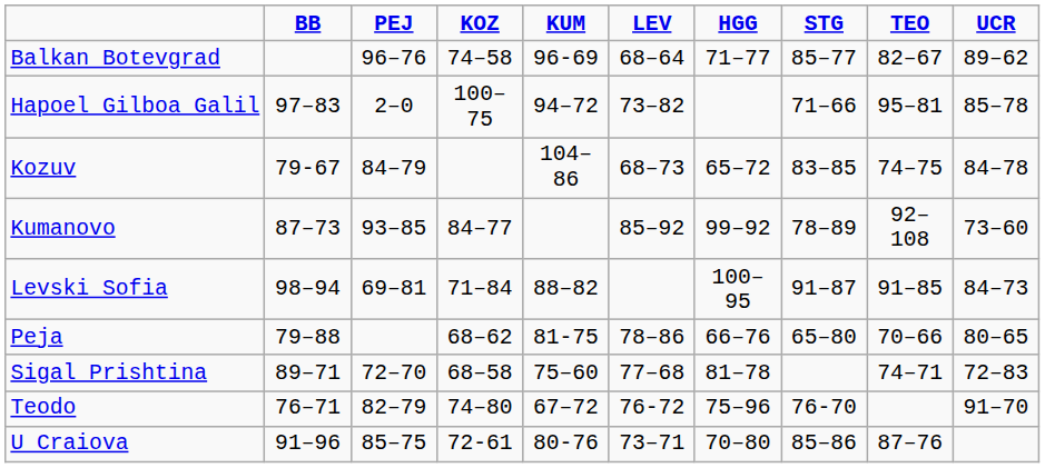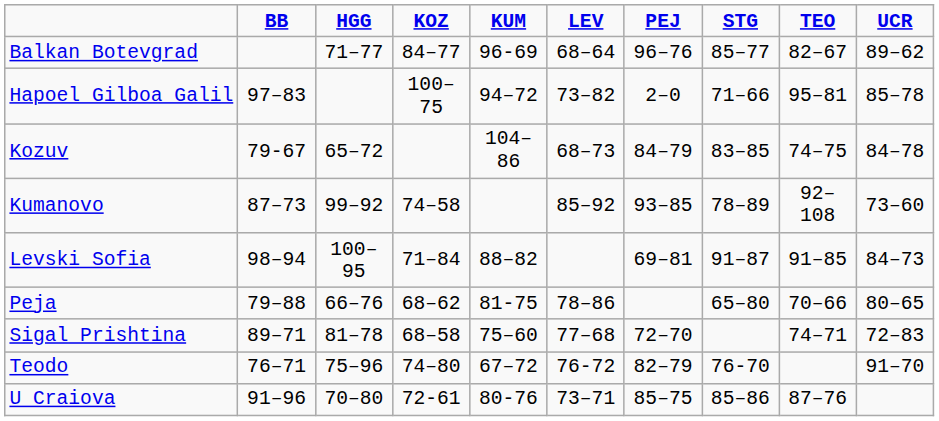columns swapped: HGG <-> PEJ
Balkan Botevgrad | KOZ: 74–58 -> 84–77
Kumanovo | KOZ: 84–77 -> 74–58
